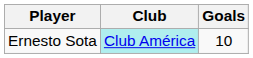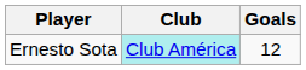Ernesto Sota | Goals: 10 -> 12
